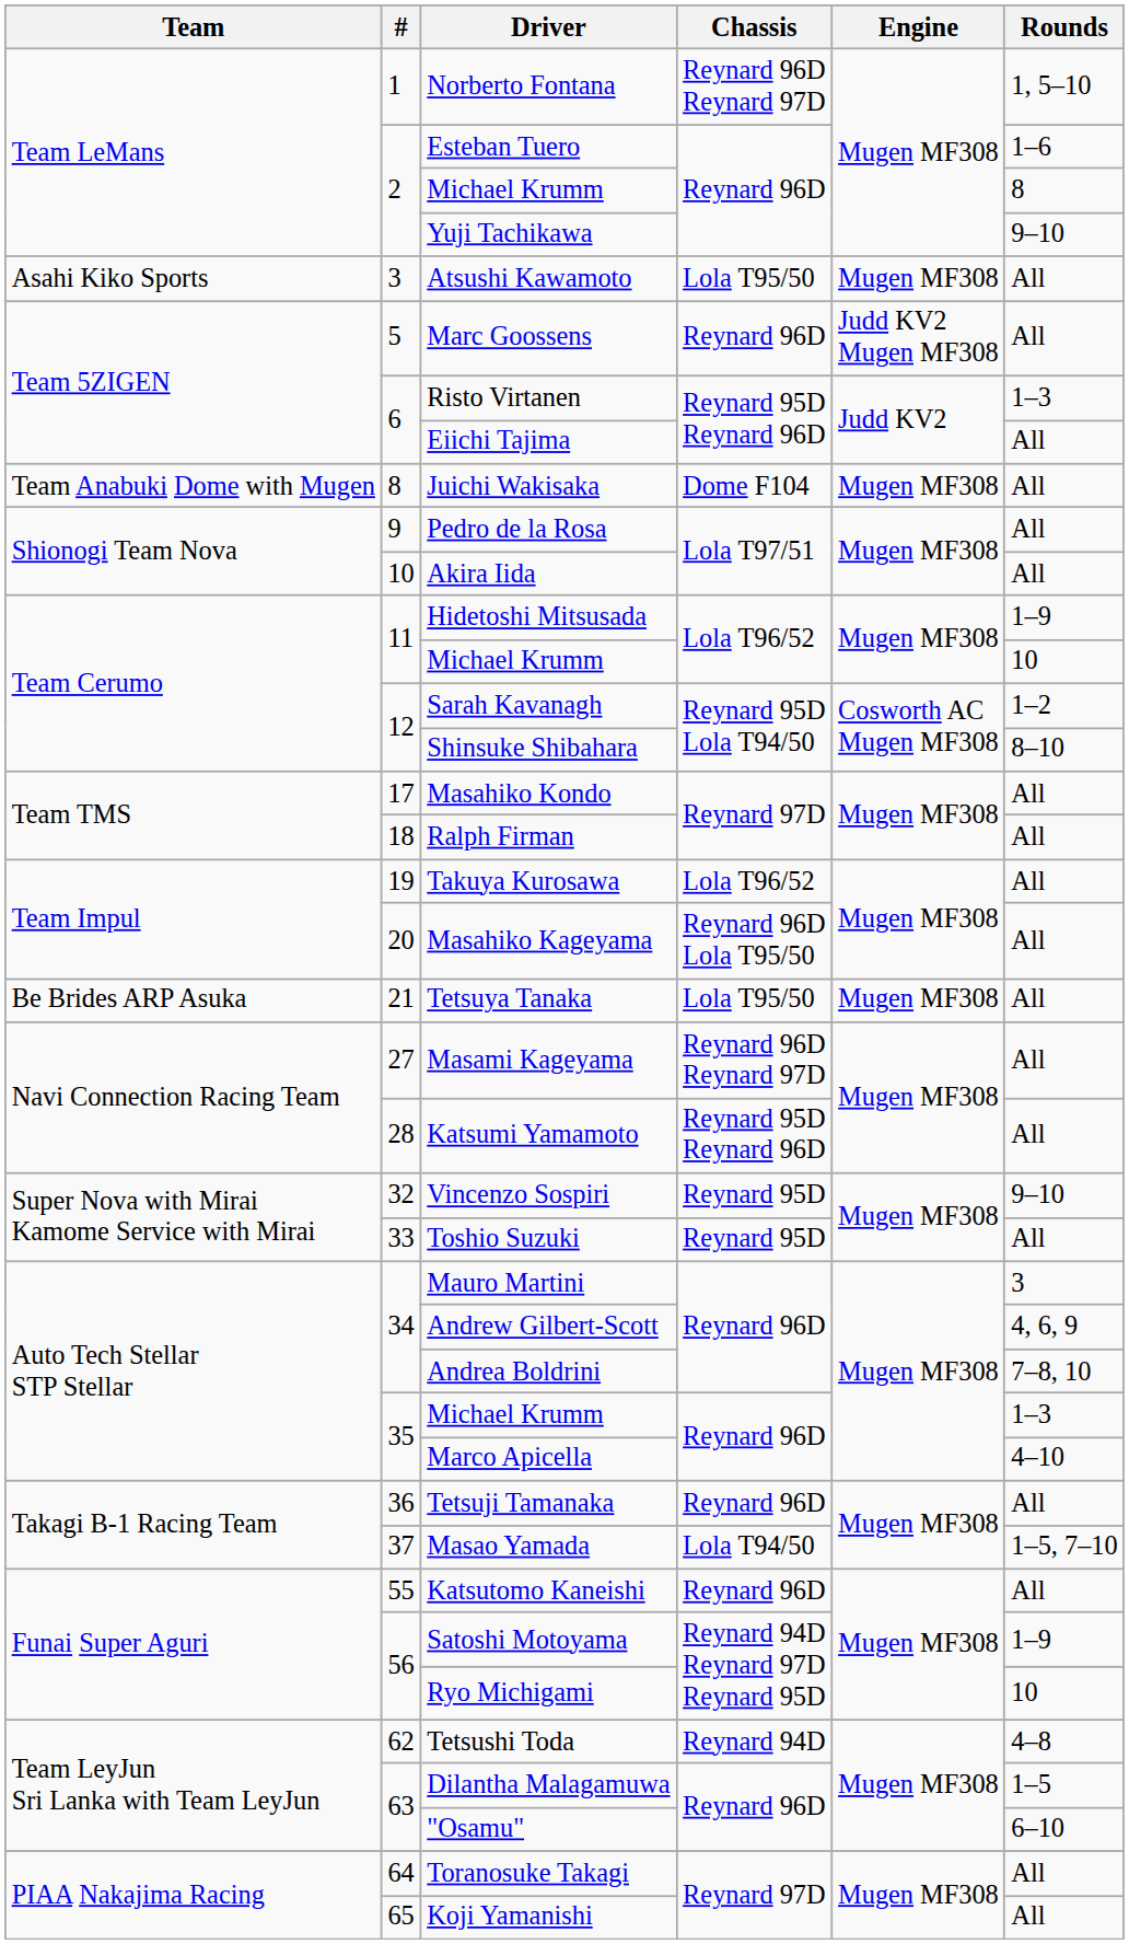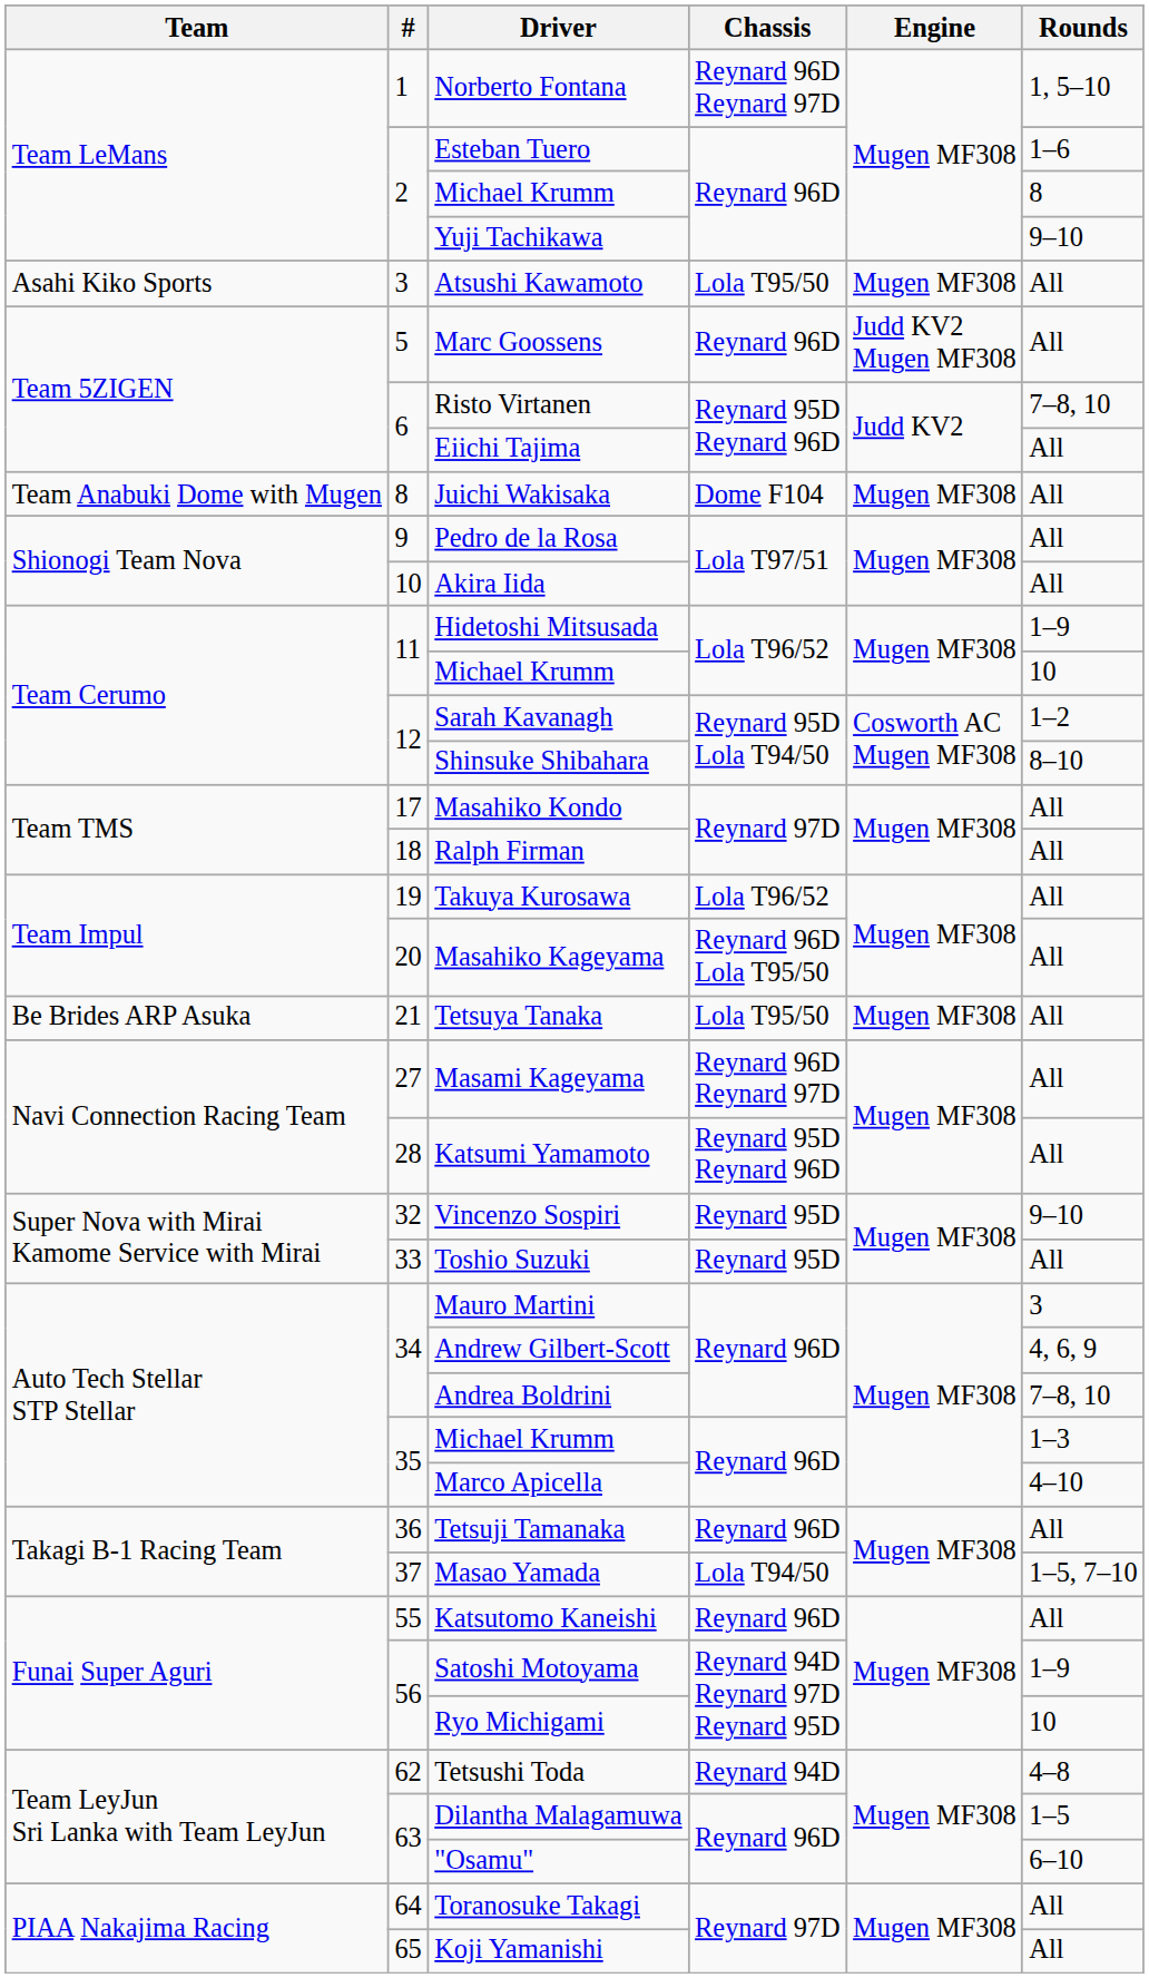Risto Virtanen | Rounds: 1–3 -> 7–8, 10
